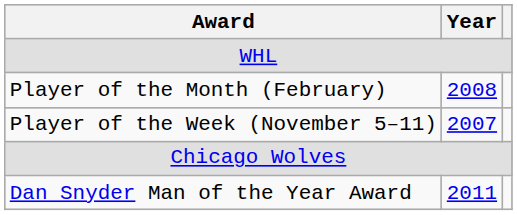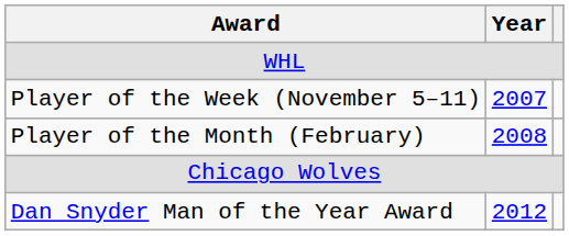rows swapped: Player of the Week (November 5–11) <-> Player of the Month (February)
Dan Snyder Man of the Year Award | Year: 2011 -> 2012
